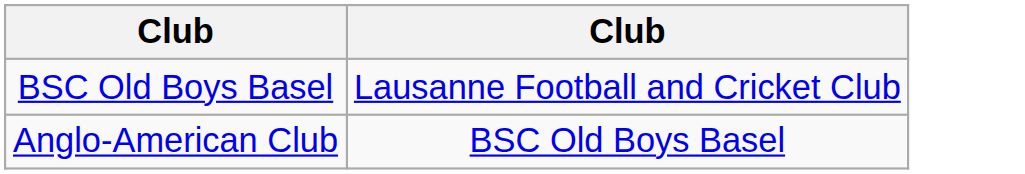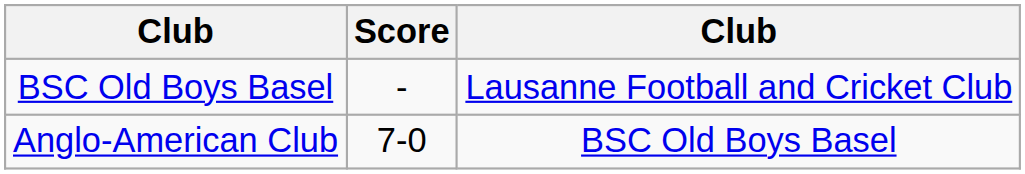+ column: Score | - | 7-0
